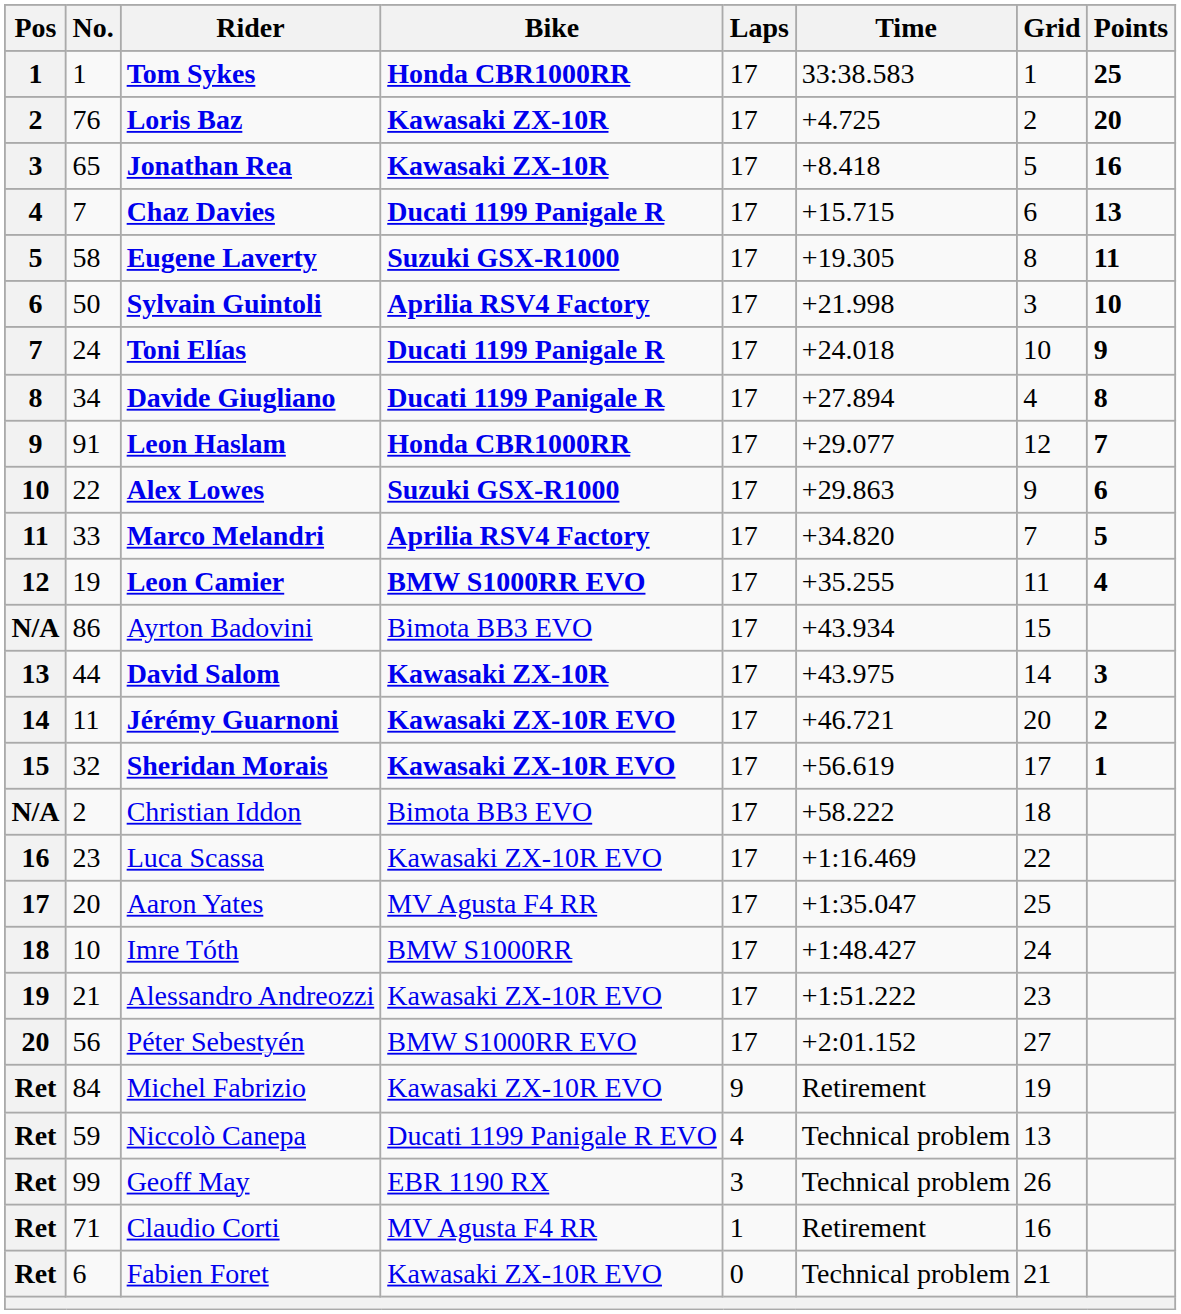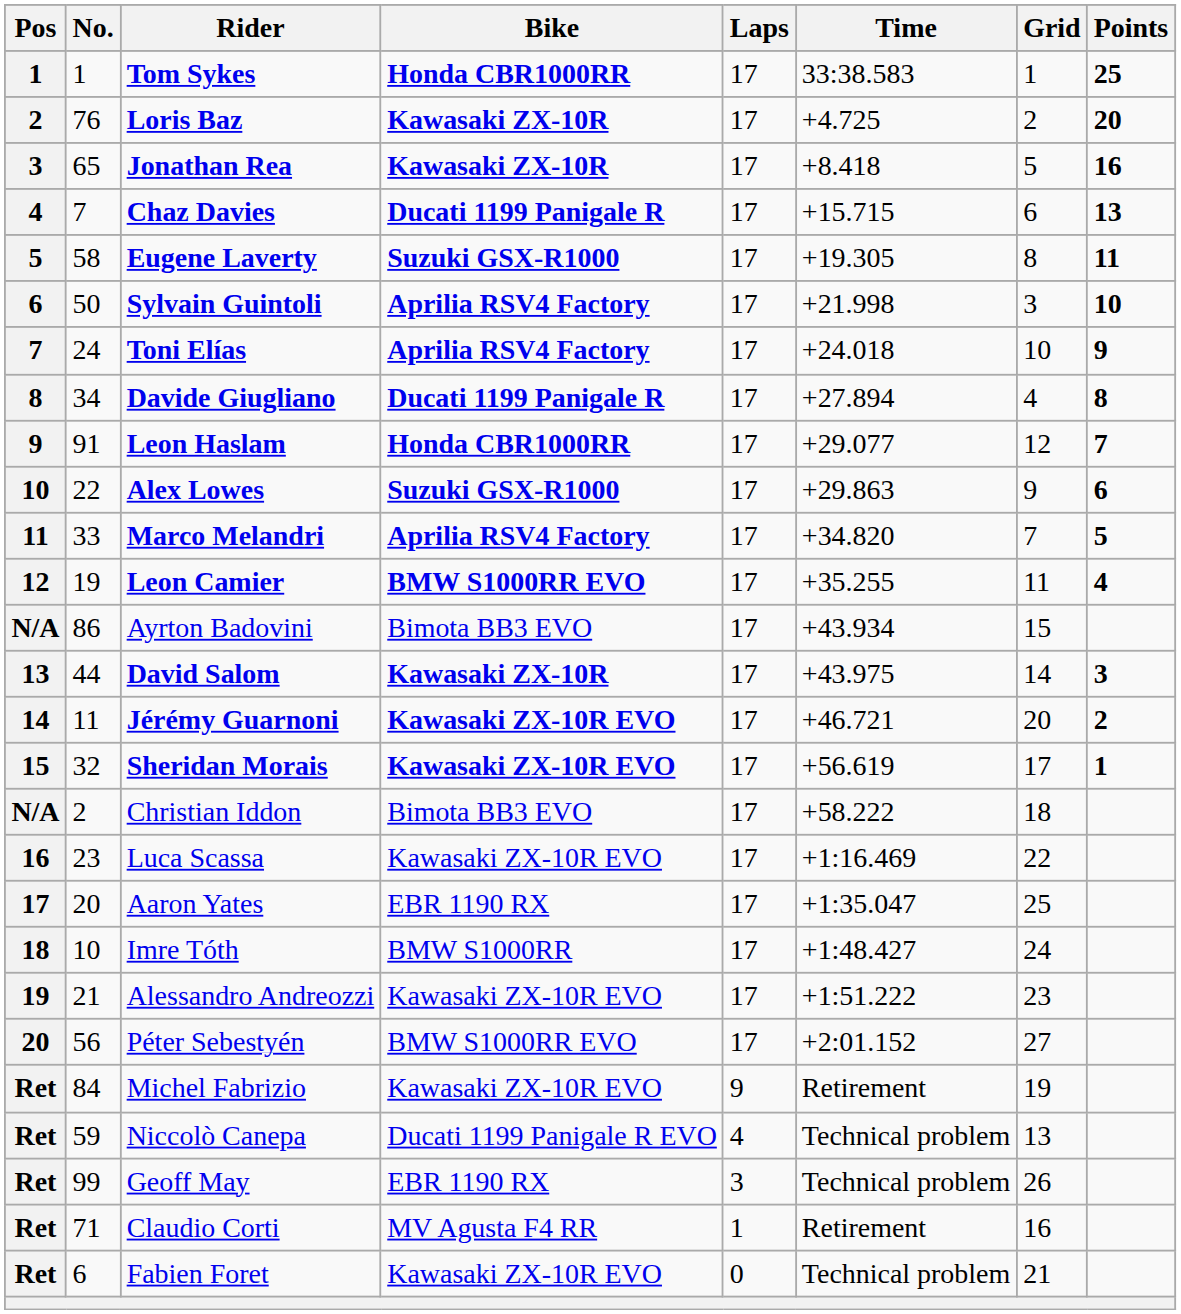Toni Elías | Bike: Ducati 1199 Panigale R -> Aprilia RSV4 Factory
Aaron Yates | Bike: MV Agusta F4 RR -> EBR 1190 RX
